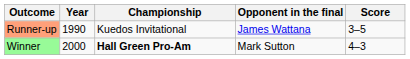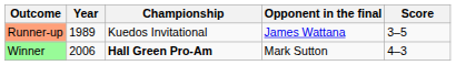Runner-up | Year: 1990 -> 1989
Winner | Year: 2000 -> 2006
